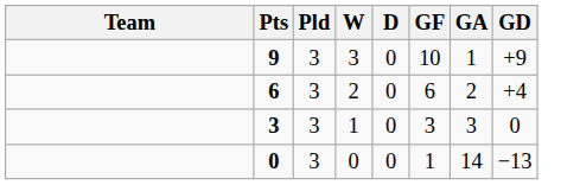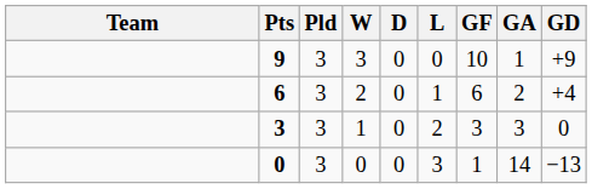+ column: L | 0 | 1 | 2 | 3
